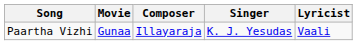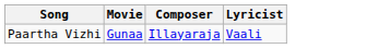- column: Singer | K. J. Yesudas
